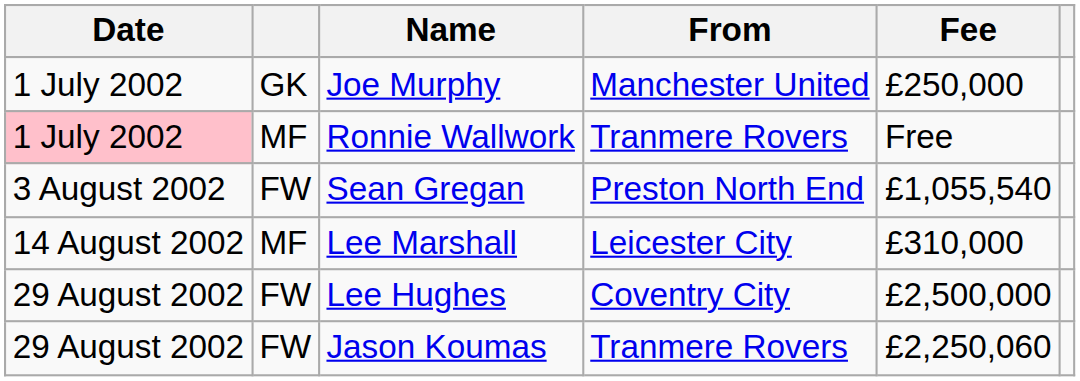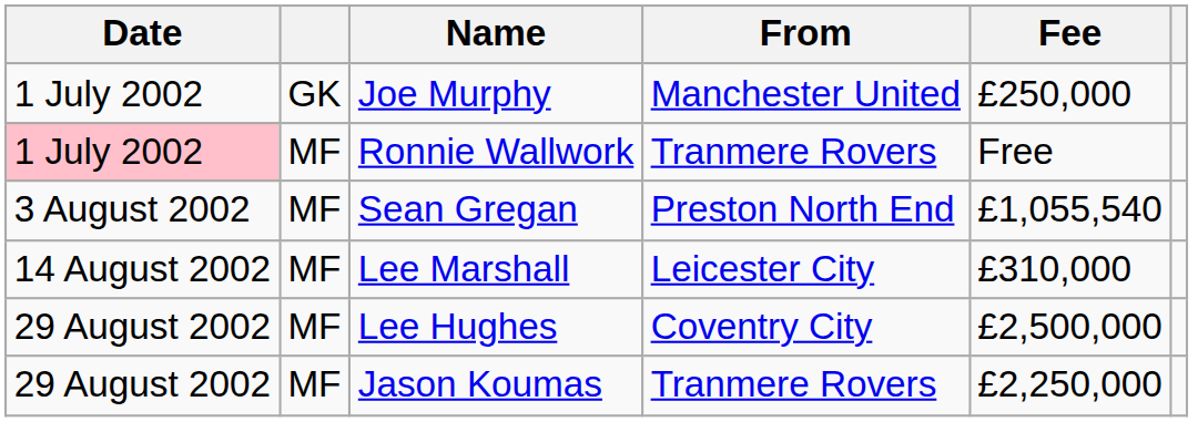Sean Gregan | column 2: FW -> MF
Lee Hughes | column 2: FW -> MF
Jason Koumas | column 2: FW -> MF
Jason Koumas | Fee: £2,250,060 -> £2,250,000
